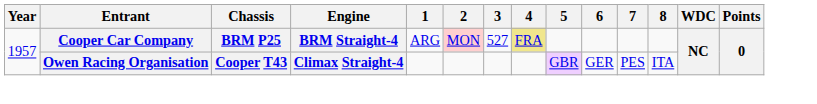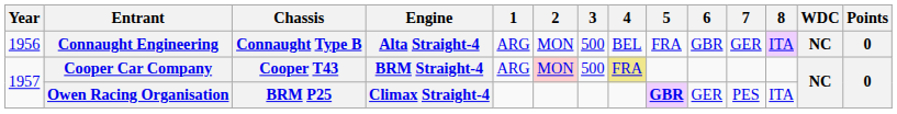+ row: 1956 | Connaught Engineering | Connaught Type B | Alta Straight-4 | ARG | MON | 500 | BEL | FRA | GBR | GER | ITA | NC | 0
Cooper Car Company | Chassis: BRM P25 -> Cooper T43
Cooper Car Company | 3: 527 -> 500
Owen Racing Organisation | Chassis: Cooper T43 -> BRM P25
Owen Racing Organisation | 5: normal -> bold
